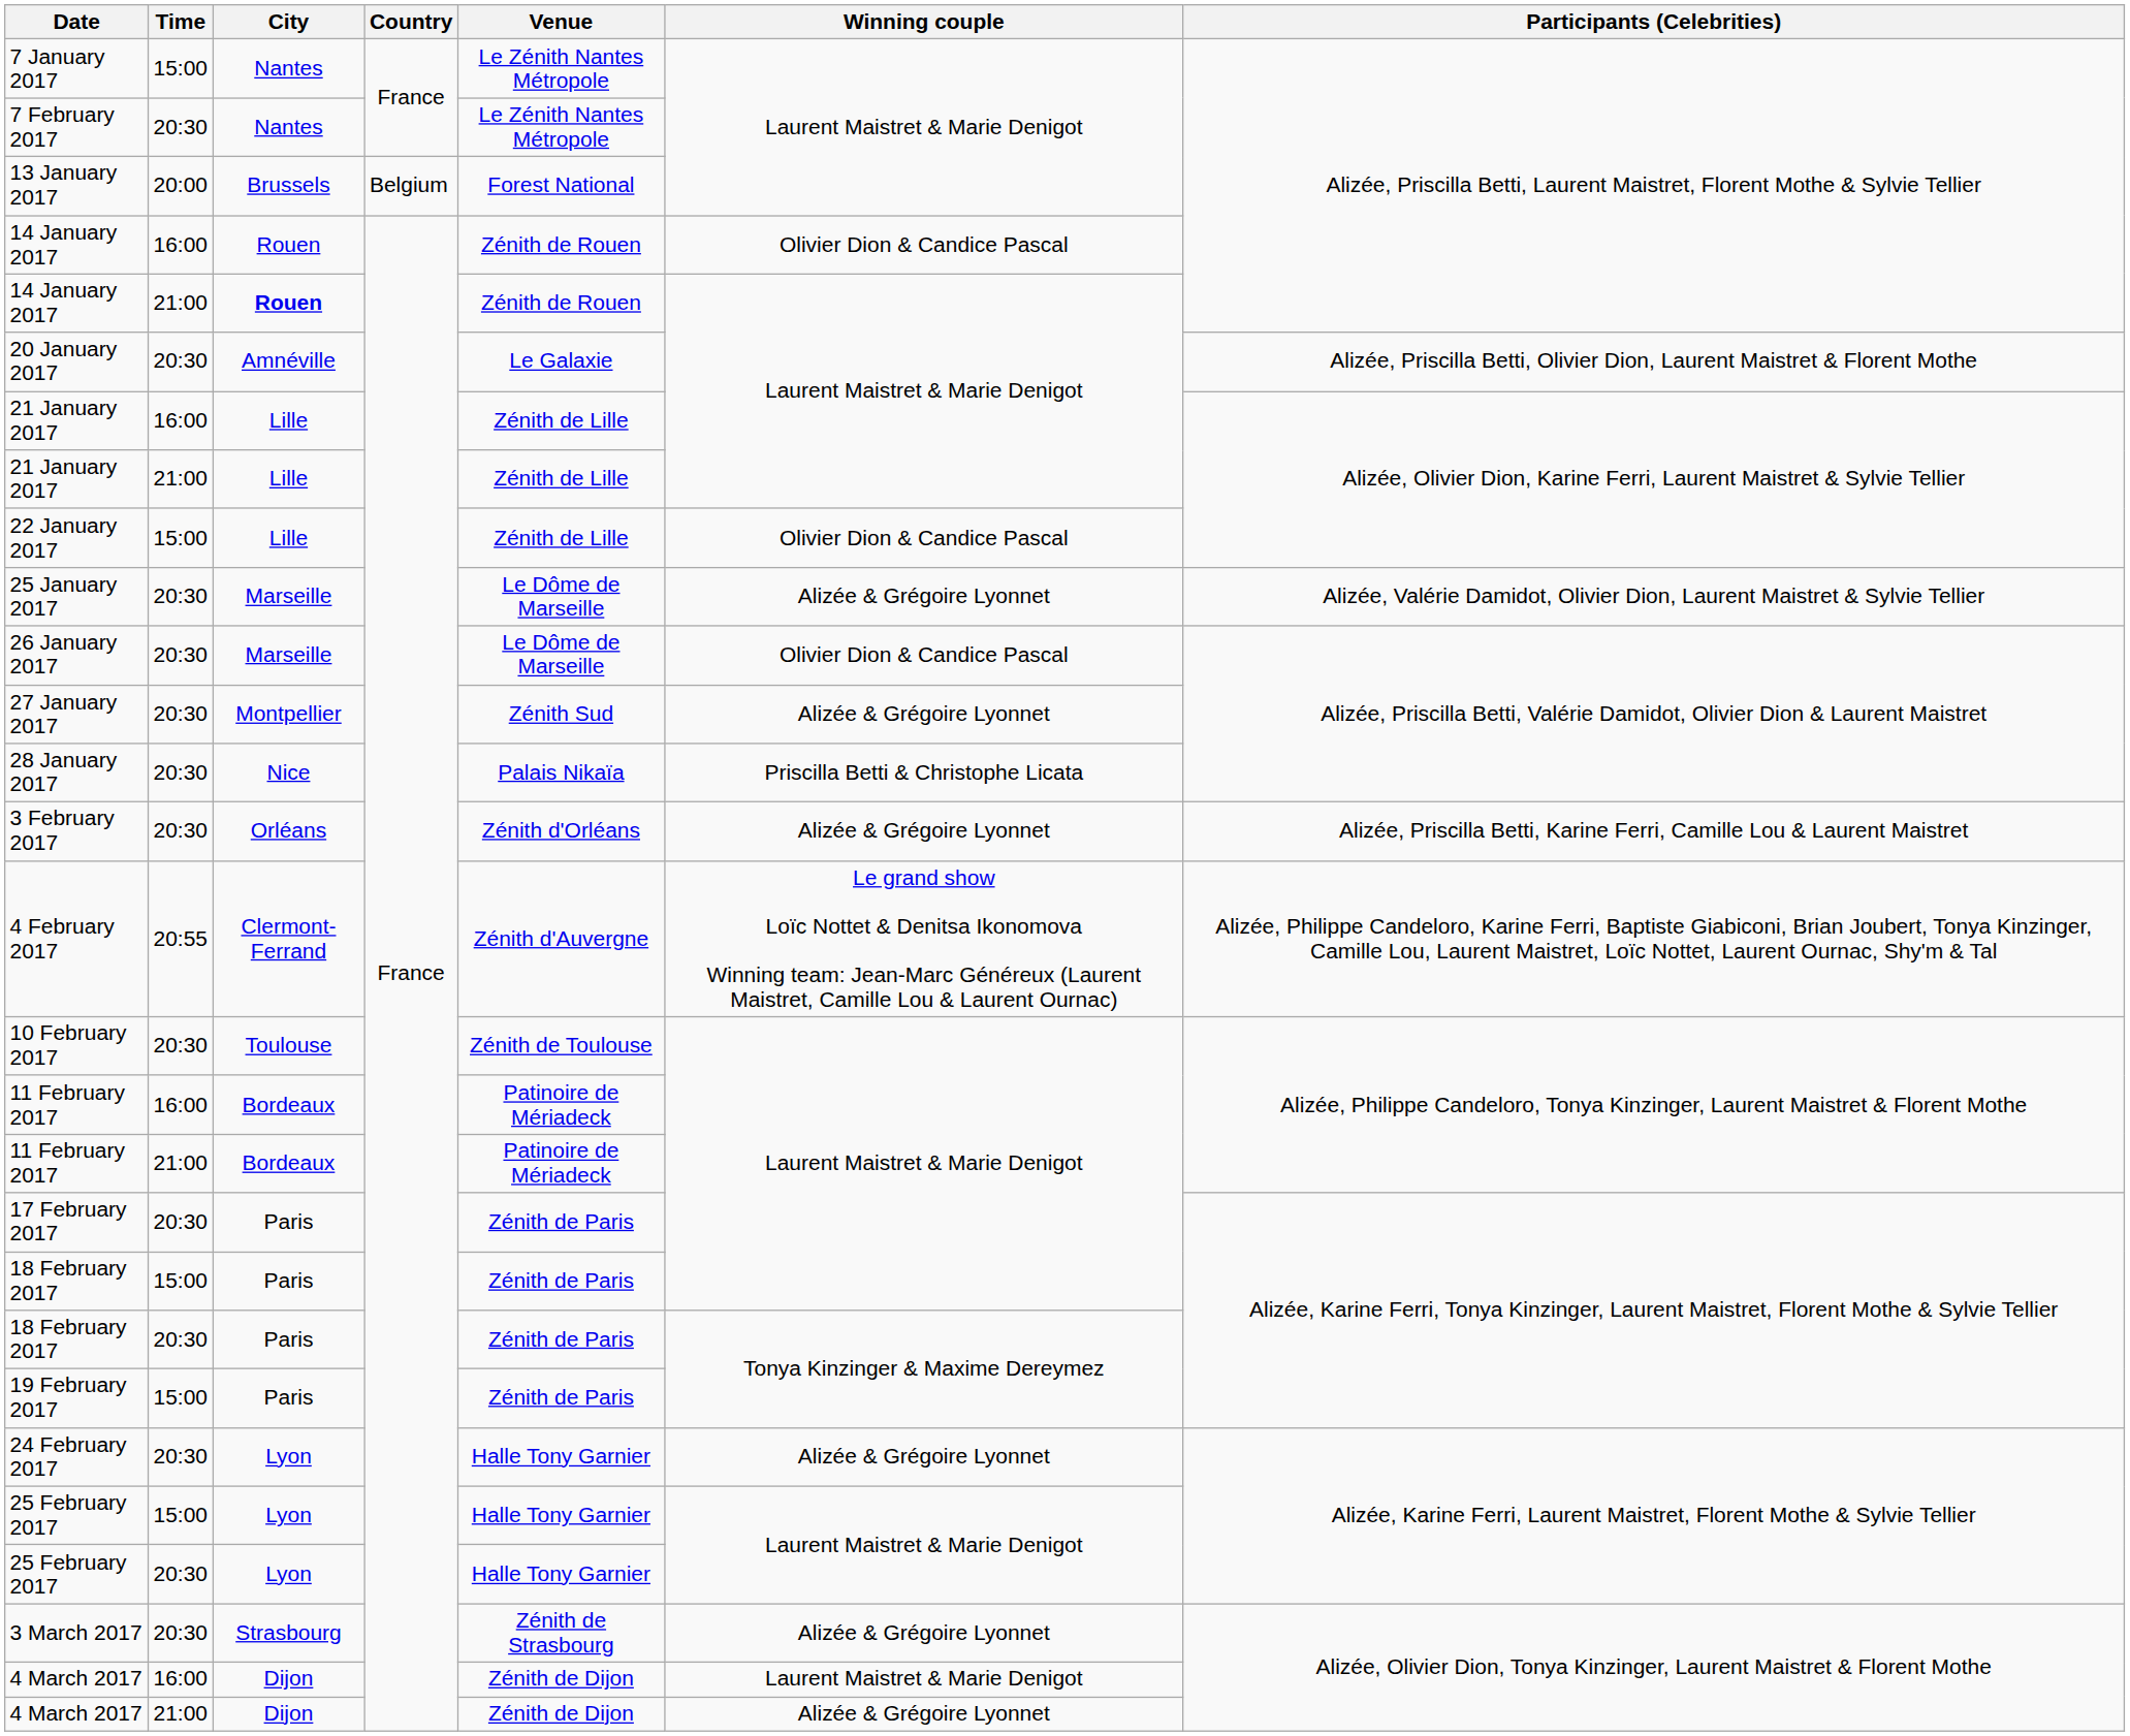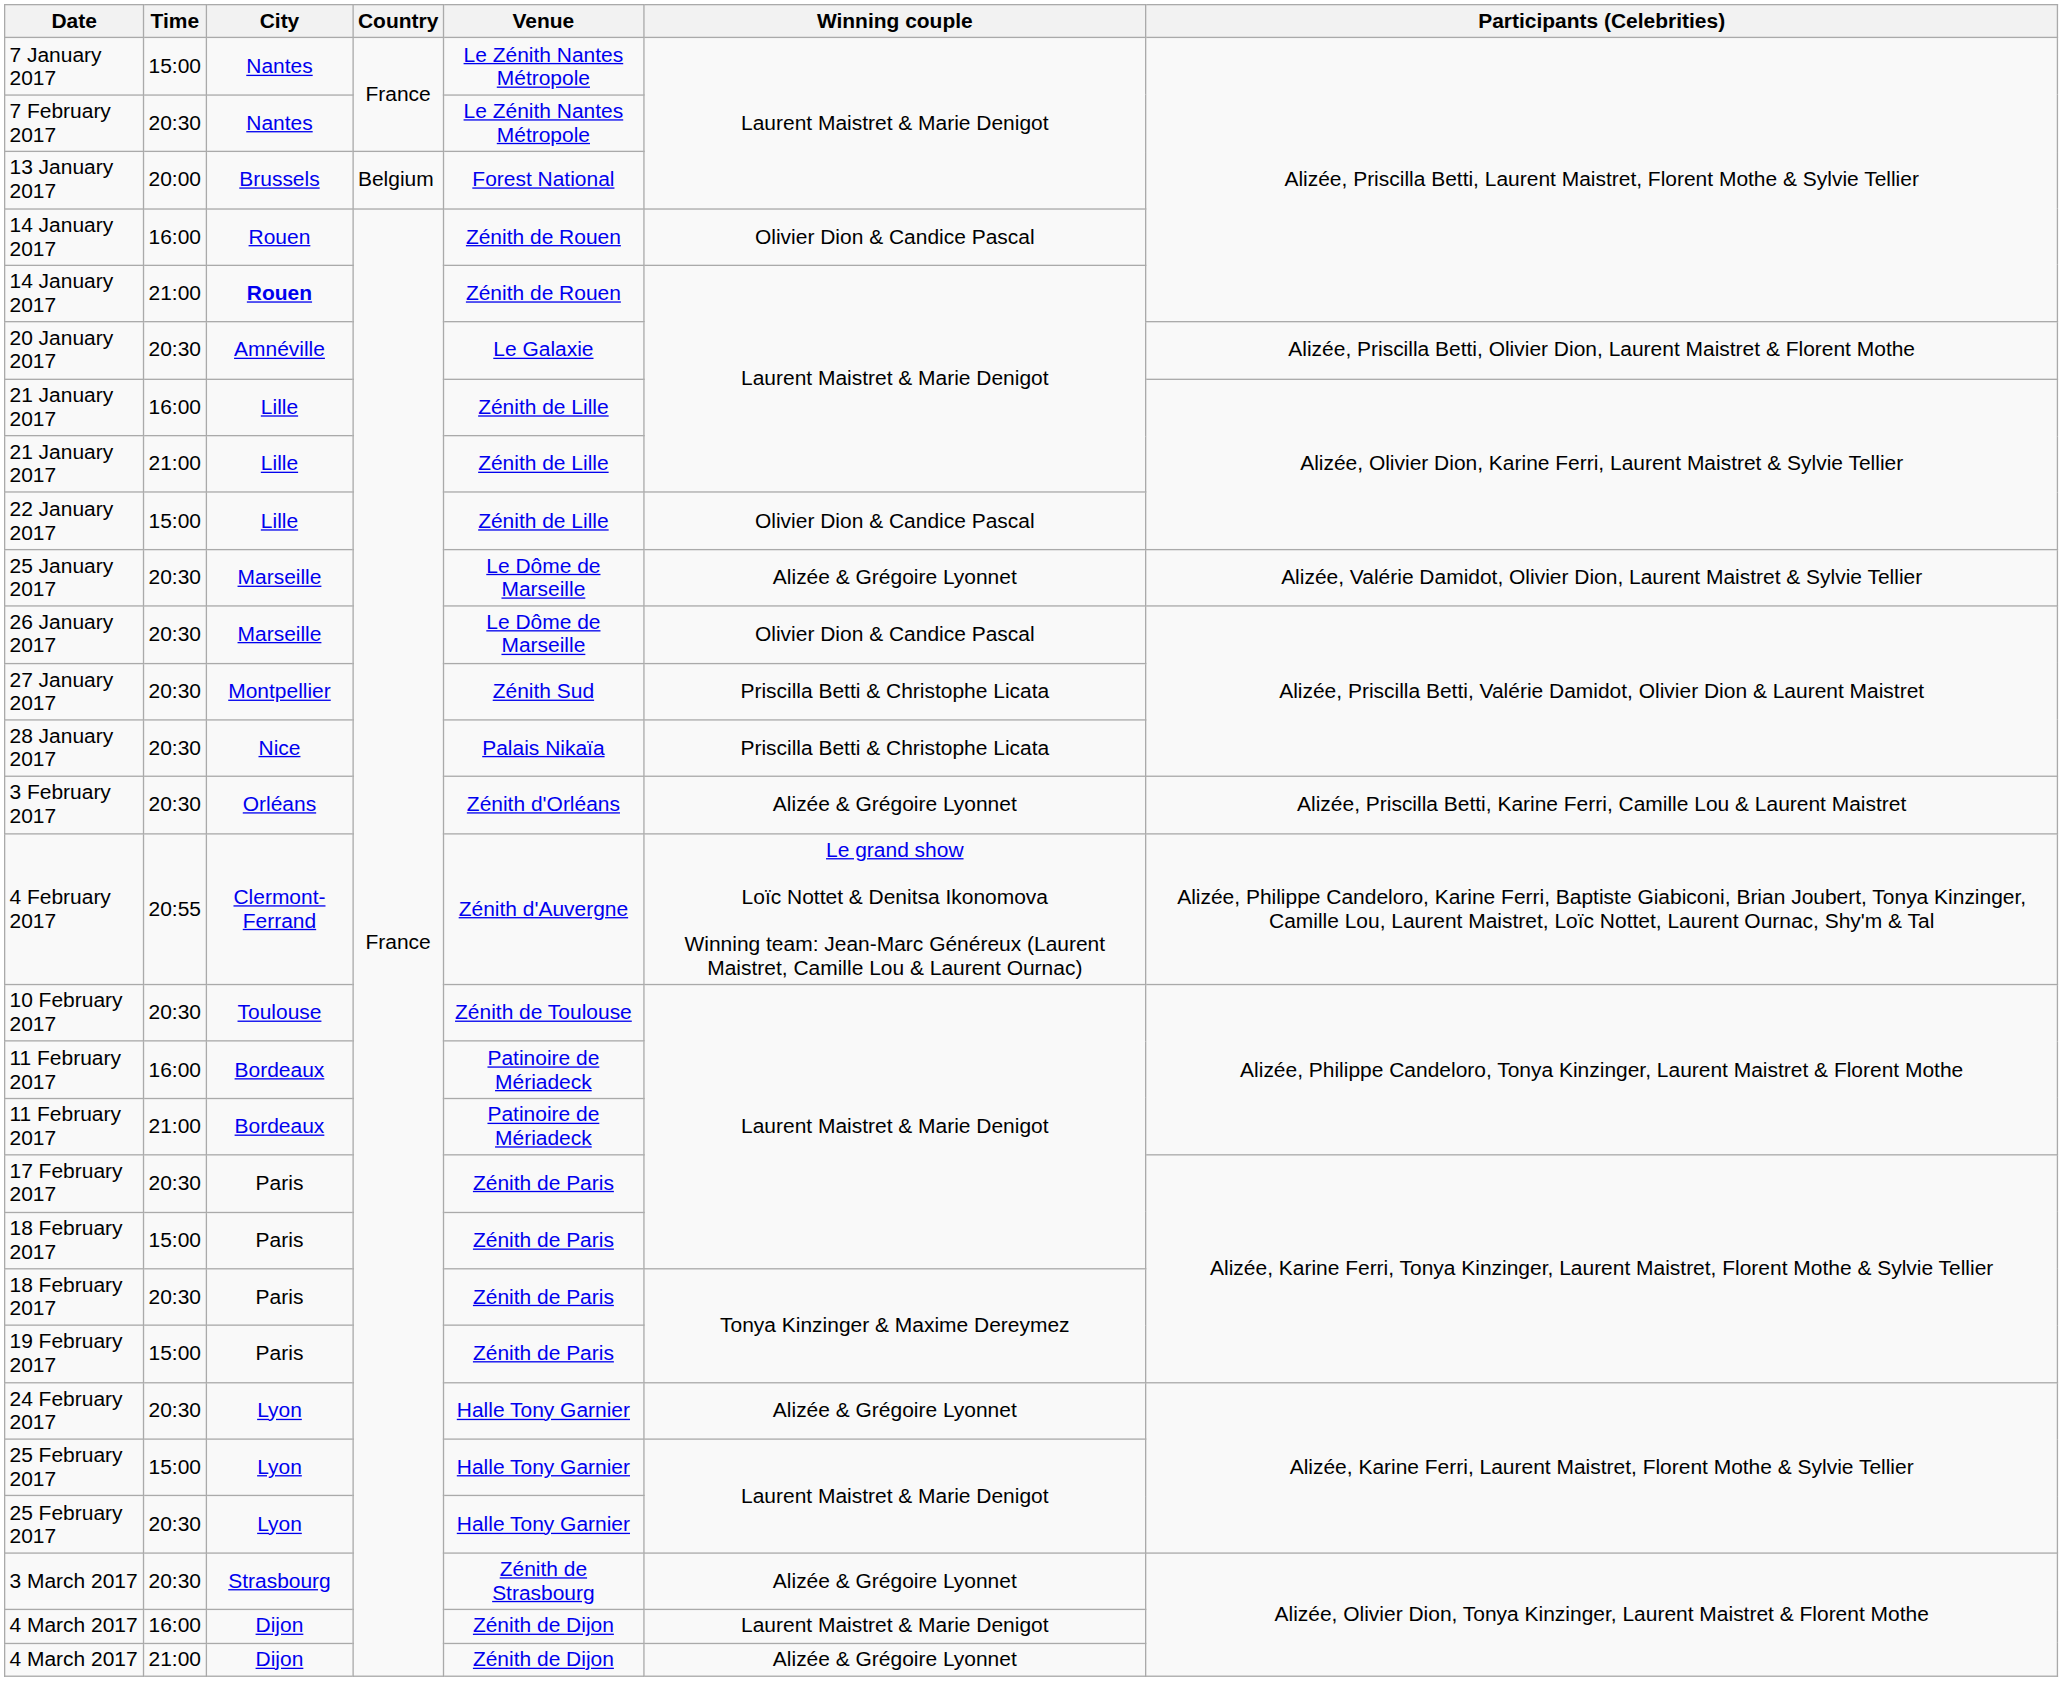27 January 2017 | Winning couple: Alizée & Grégoire Lyonnet -> Priscilla Betti & Christophe Licata
